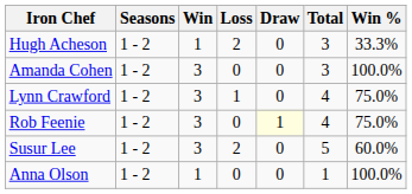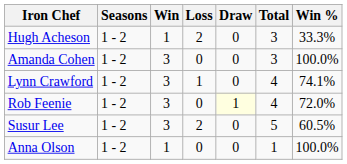Lynn Crawford | Win %: 75.0% -> 74.1%
Rob Feenie | Win %: 75.0% -> 72.0%
Susur Lee | Win %: 60.0% -> 60.5%
